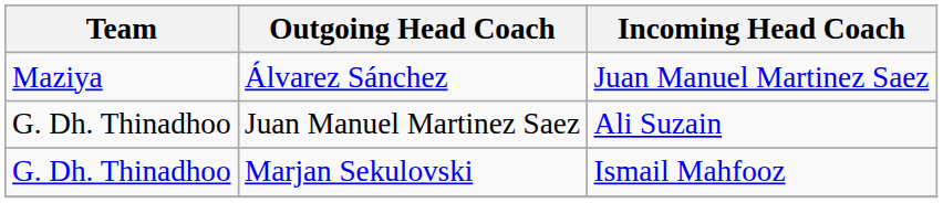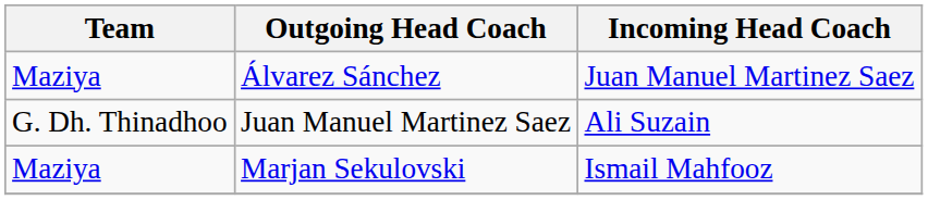Marjan Sekulovski | Team: G. Dh. Thinadhoo -> Maziya
